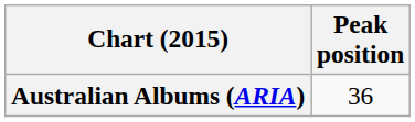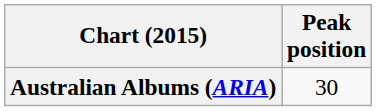Australian Albums (ARIA) | Peak position: 36 -> 30
